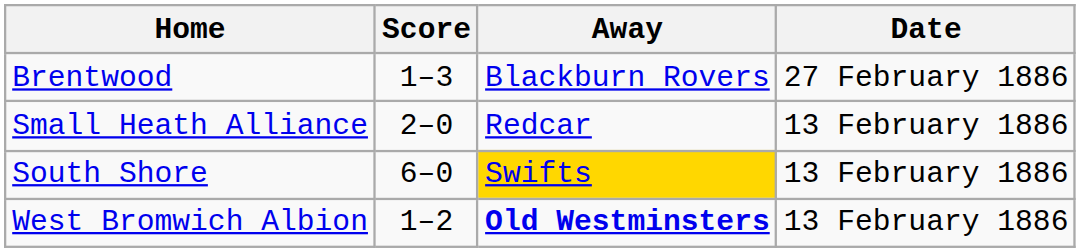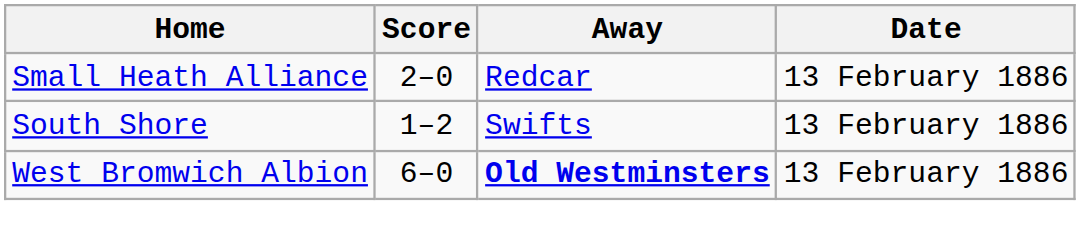- row: Brentwood | 1–3 | Blackburn Rovers | 27 February 1886
South Shore | Score: 6–0 -> 1–2
South Shore | Away: gold background -> no background
West Bromwich Albion | Score: 1–2 -> 6–0
